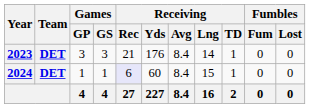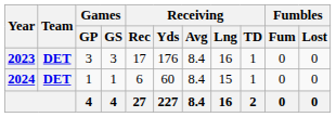2023 | Receiving / Rec: 21 -> 17
2023 | Receiving / Lng: 14 -> 16
2024 | Receiving / Rec: lavender background -> no background
